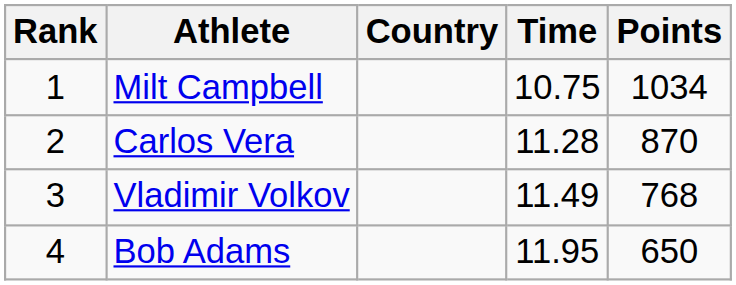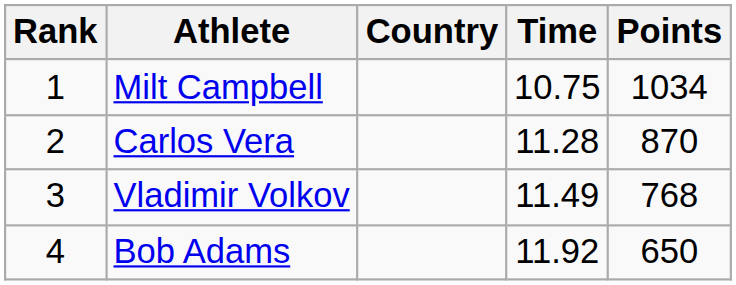Bob Adams | Time: 11.95 -> 11.92
